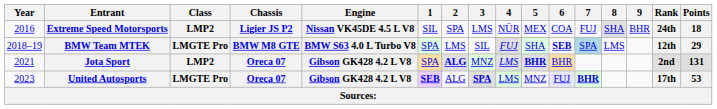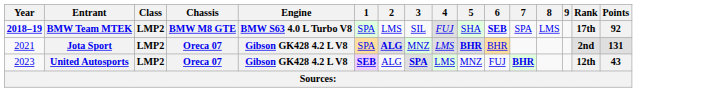- row: 2016 | Extreme Speed Motorsports | LMP2 | Ligier JS P2 | Nissan VK45DE 4.5 L V8 | SIL | SPA | LMS | NÜR | MEX | COA | FUJ | SHA | BHR | 24th | 18
BMW Team MTEK | Year: normal -> bold
BMW Team MTEK | Class: LMGTE Pro -> LMP2
BMW Team MTEK | 7: lightblue background -> no background
BMW Team MTEK | Rank: 12th -> 17th
BMW Team MTEK | Points: 29 -> 92
United Autosports | Class: LMGTE Pro -> LMP2
United Autosports | 6: lavender background -> no background
United Autosports | Rank: 17th -> 12th
United Autosports | Points: 53 -> 43
